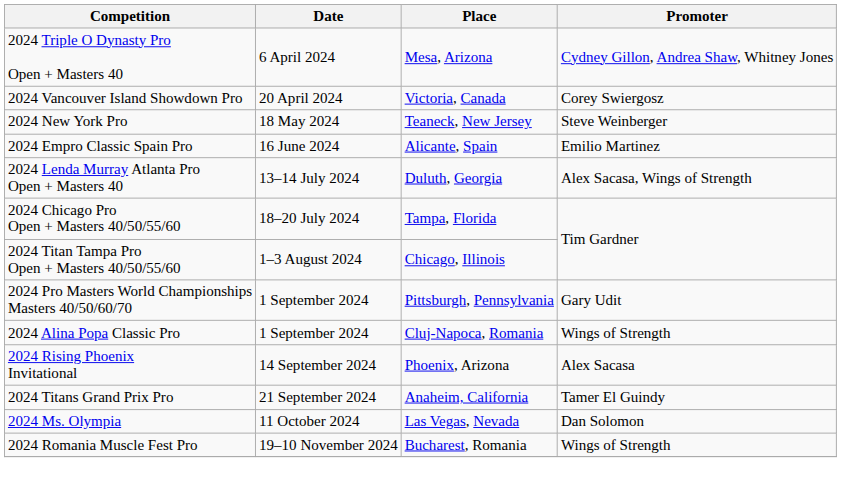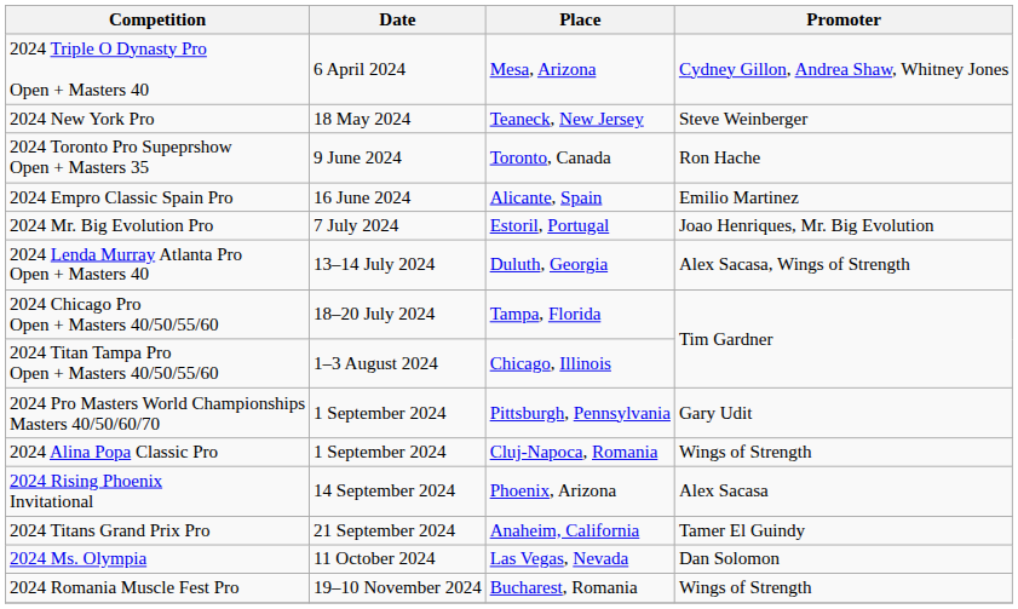- row: 2024 Vancouver Island Showdown Pro | 20 April 2024 | Victoria, Canada | Corey Swiergosz
+ row: 2024 Toronto Pro Supeprshow Open + Masters 35 | 9 June 2024 | Toronto, Canada | Ron Hache
+ row: 2024 Mr. Big Evolution Pro | 7 July 2024 | Estoril, Portugal | Joao Henriques, Mr. Big Evolution
